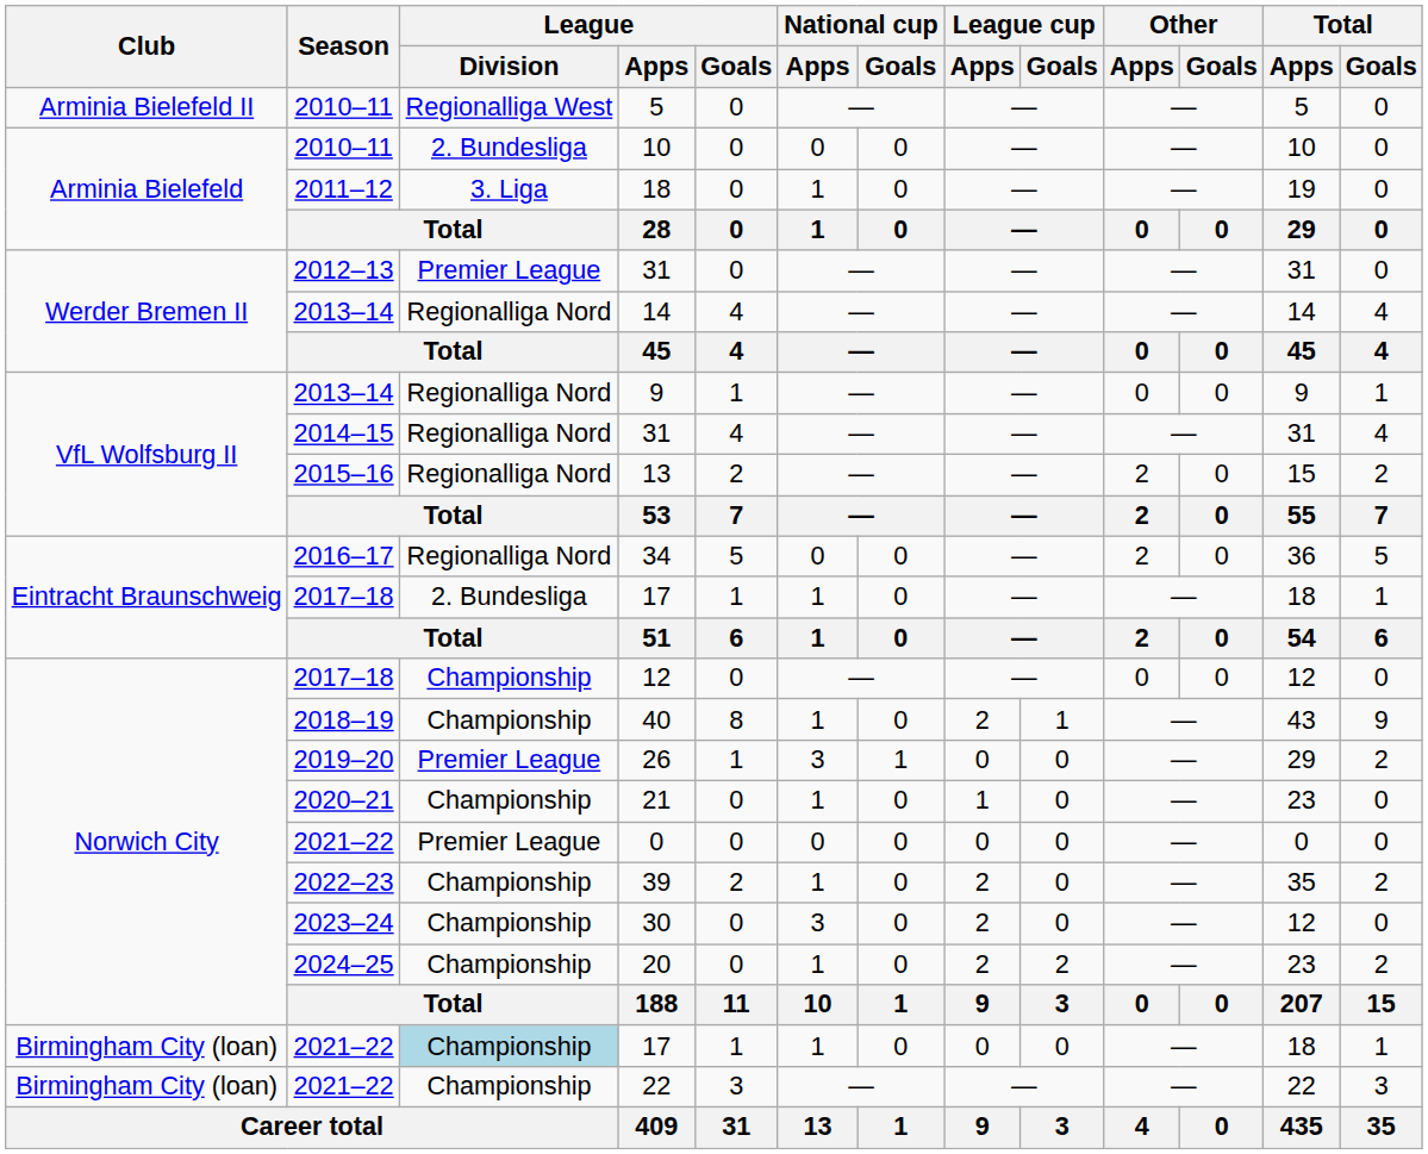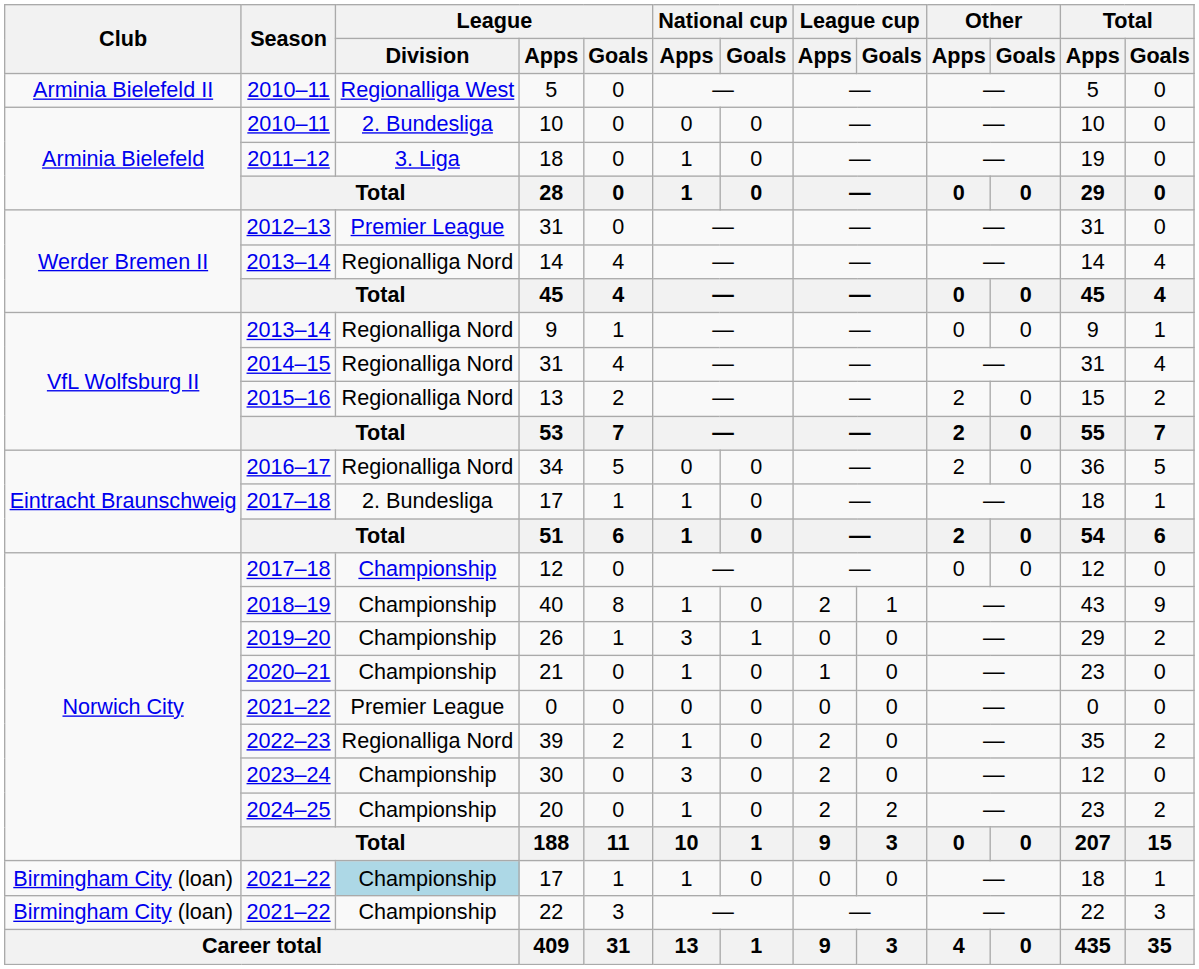26 | League / Division: Premier League -> Championship
39 | League / Division: Championship -> Regionalliga Nord
